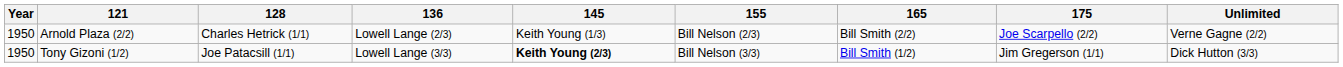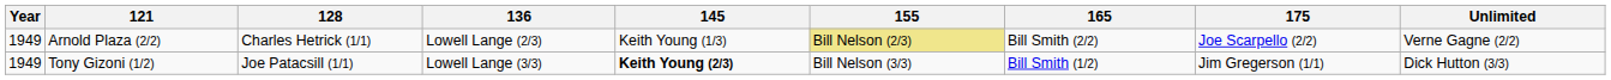Arnold Plaza (2/2) | Year: 1950 -> 1949
Arnold Plaza (2/2) | 155: no background -> khaki background
Tony Gizoni (1/2) | Year: 1950 -> 1949
